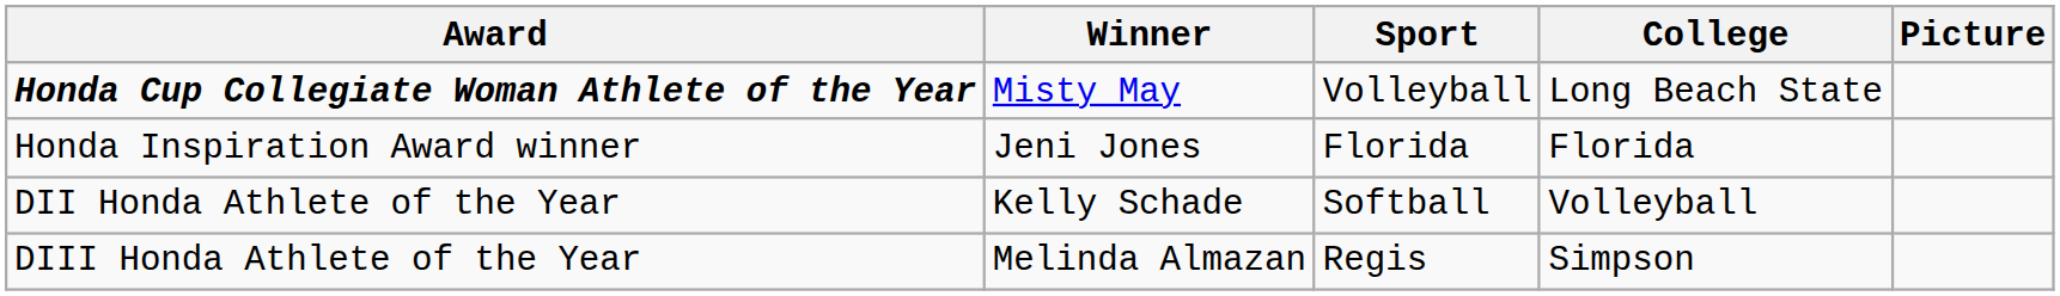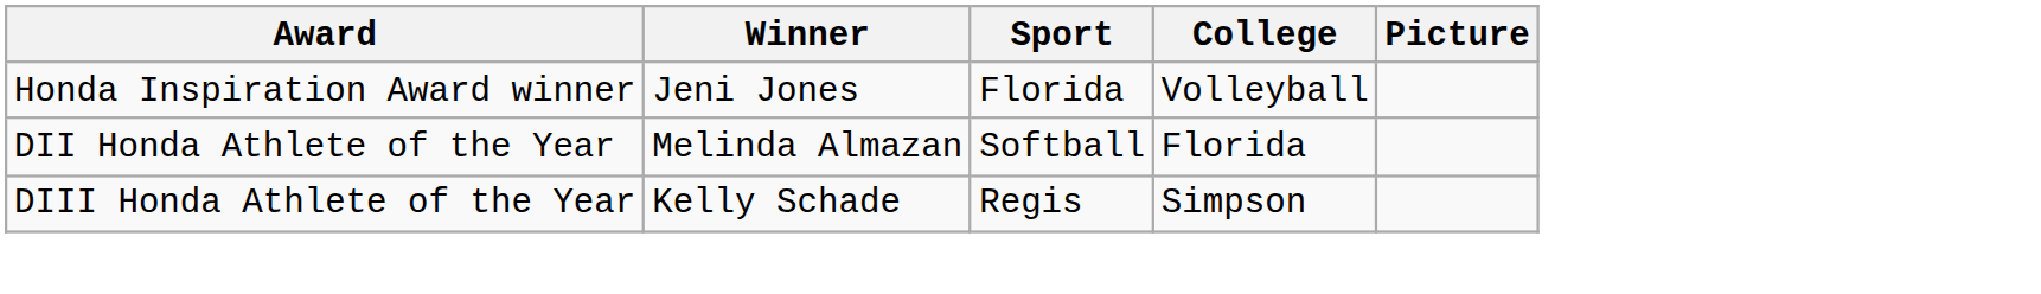- row: Honda Cup Collegiate Woman Athlete of the Year | Misty May | Volleyball | Long Beach State
Honda Inspiration Award winner | College: Florida -> Volleyball
DII Honda Athlete of the Year | Winner: Kelly Schade -> Melinda Almazan
DII Honda Athlete of the Year | College: Volleyball -> Florida
DIII Honda Athlete of the Year | Winner: Melinda Almazan -> Kelly Schade
